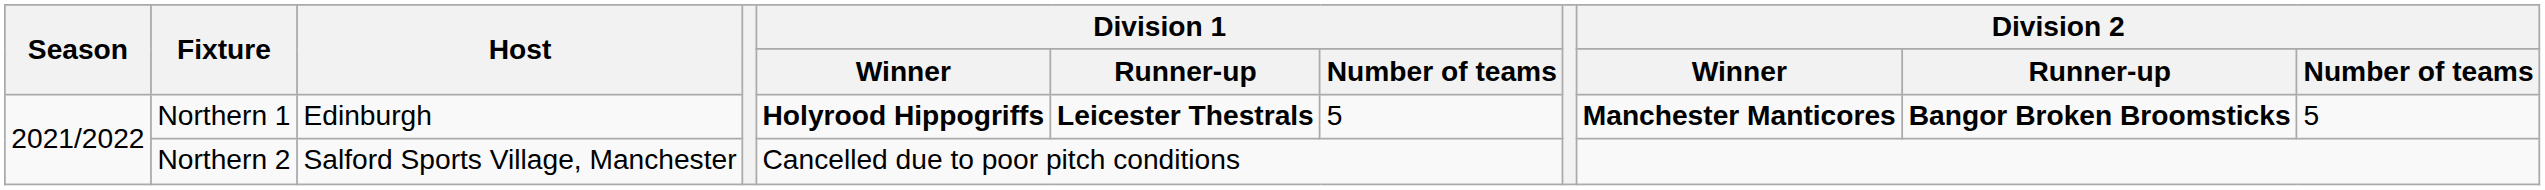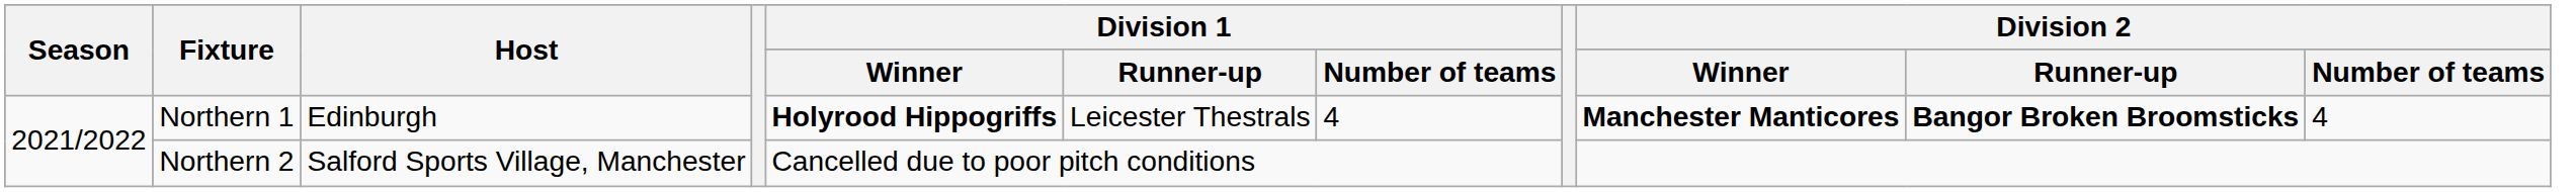Northern 1 | Division 1 / Runner-up: bold -> normal
Northern 1 | Division 1 / Number of teams: 5 -> 4
Northern 1 | Division 2 / Number of teams: 5 -> 4
